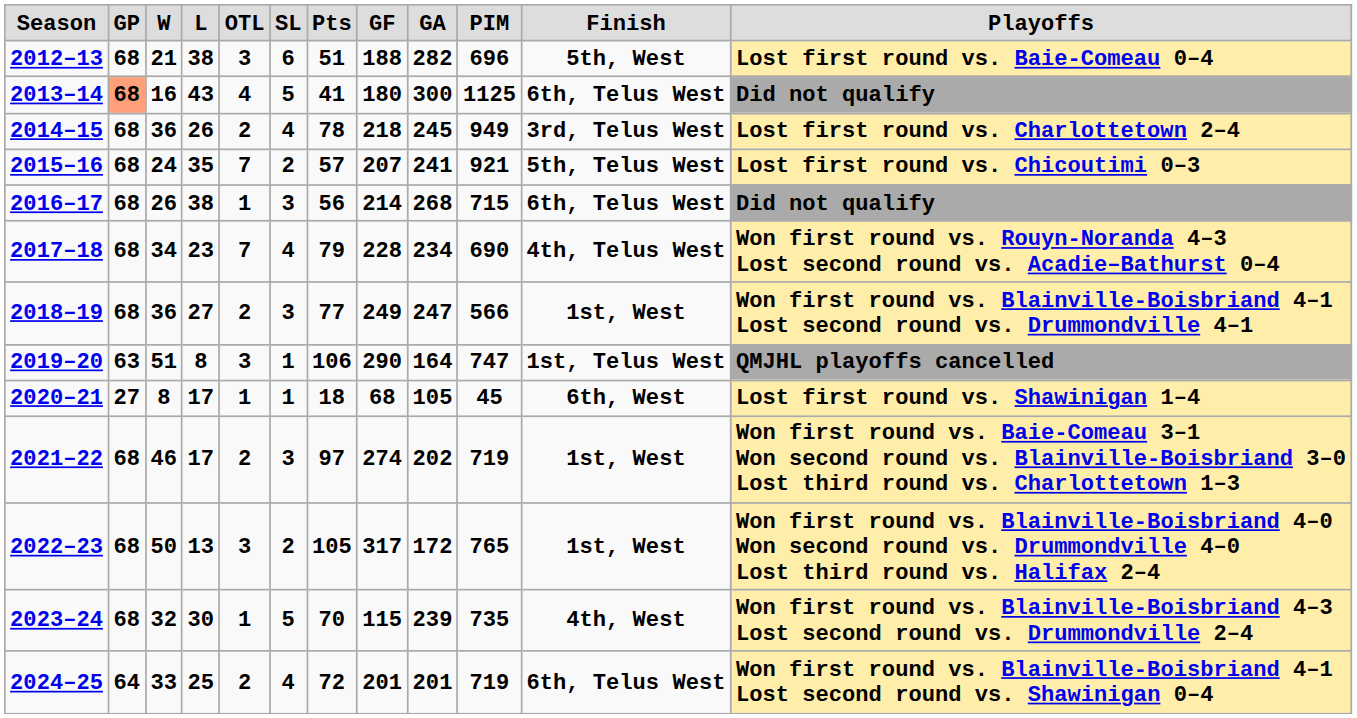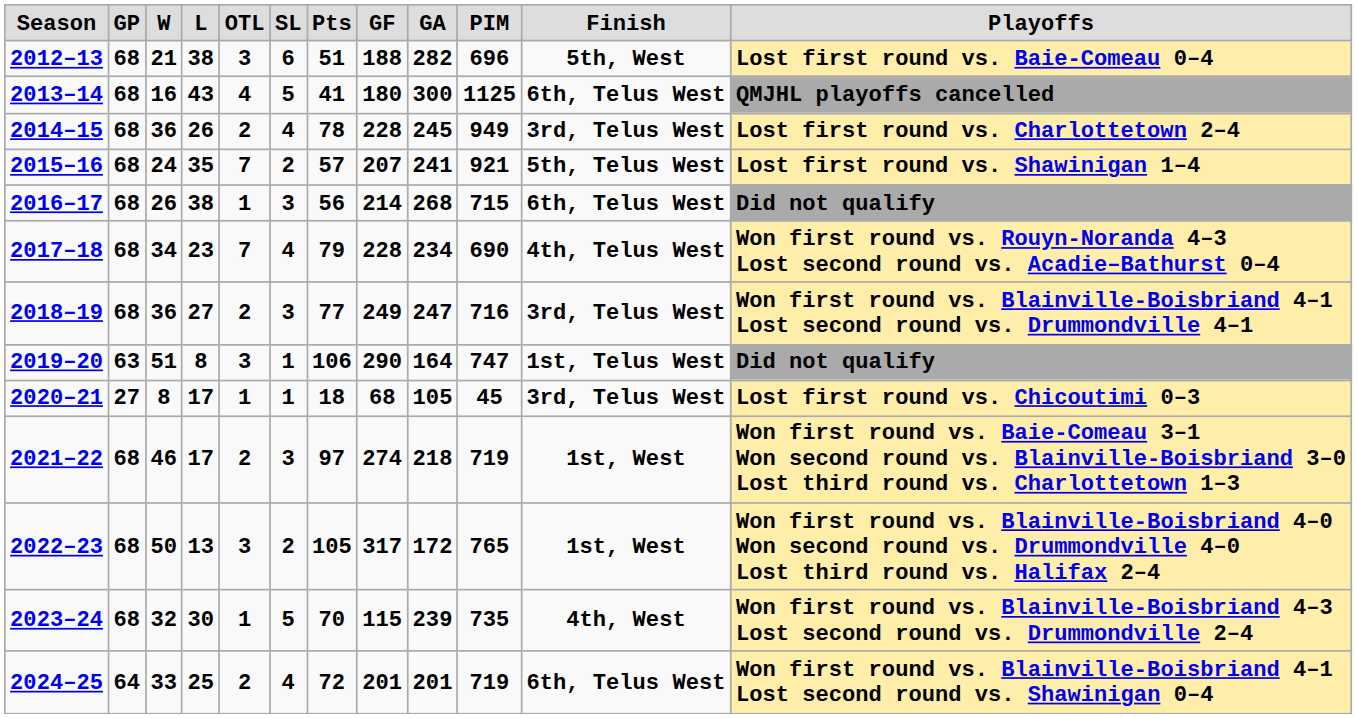2013–14 | column 2: lightsalmon background -> no background
2013–14 | column 12: Did not qualify -> QMJHL playoffs cancelled
2014–15 | column 8: 218 -> 228
2015–16 | column 12: Lost first round vs. Chicoutimi 0–3 -> Lost first round vs. Shawinigan 1–4
2018–19 | column 10: 566 -> 716
2018–19 | column 11: 1st, West -> 3rd, Telus West
2019–20 | column 12: QMJHL playoffs cancelled -> Did not qualify
2020–21 | column 11: 6th, West -> 3rd, Telus West
2020–21 | column 12: Lost first round vs. Shawinigan 1–4 -> Lost first round vs. Chicoutimi 0–3
2021–22 | column 9: 202 -> 218
